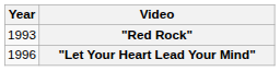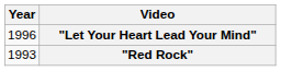rows swapped: "Red Rock" <-> "Let Your Heart Lead Your Mind"
